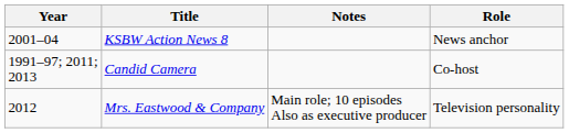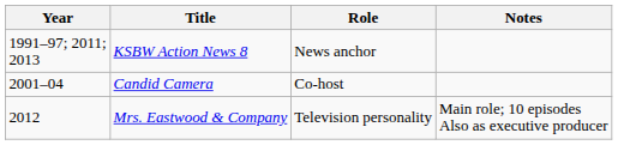columns swapped: Role <-> Notes
KSBW Action News 8 | Year: 2001–04 -> 1991–97; 2011; 2013
Candid Camera | Year: 1991–97; 2011; 2013 -> 2001–04
